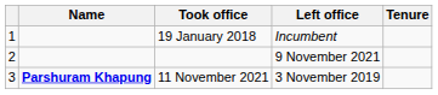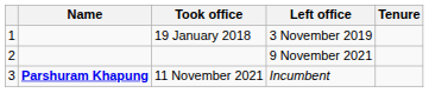19 January 2018 | Left office: Incumbent -> 3 November 2019
11 November 2021 | Left office: 3 November 2019 -> Incumbent
